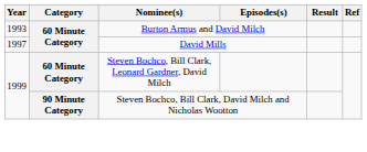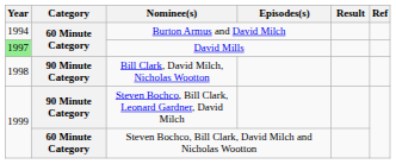Burton Armus and David Milch | Year: 1993 -> 1994
David Mills | Year: no background -> lightgreen background
+ row: 1998 | 90 Minute Category | Bill Clark, David Milch, Nicholas Wootton
Steven Bochco, Bill Clark, Leonard Gardner, David Milch | Category: 60 Minute Category -> 90 Minute Category
Steven Bochco, Bill Clark, David Milch and Nicholas Wootton | Category: 90 Minute Category -> 60 Minute Category
